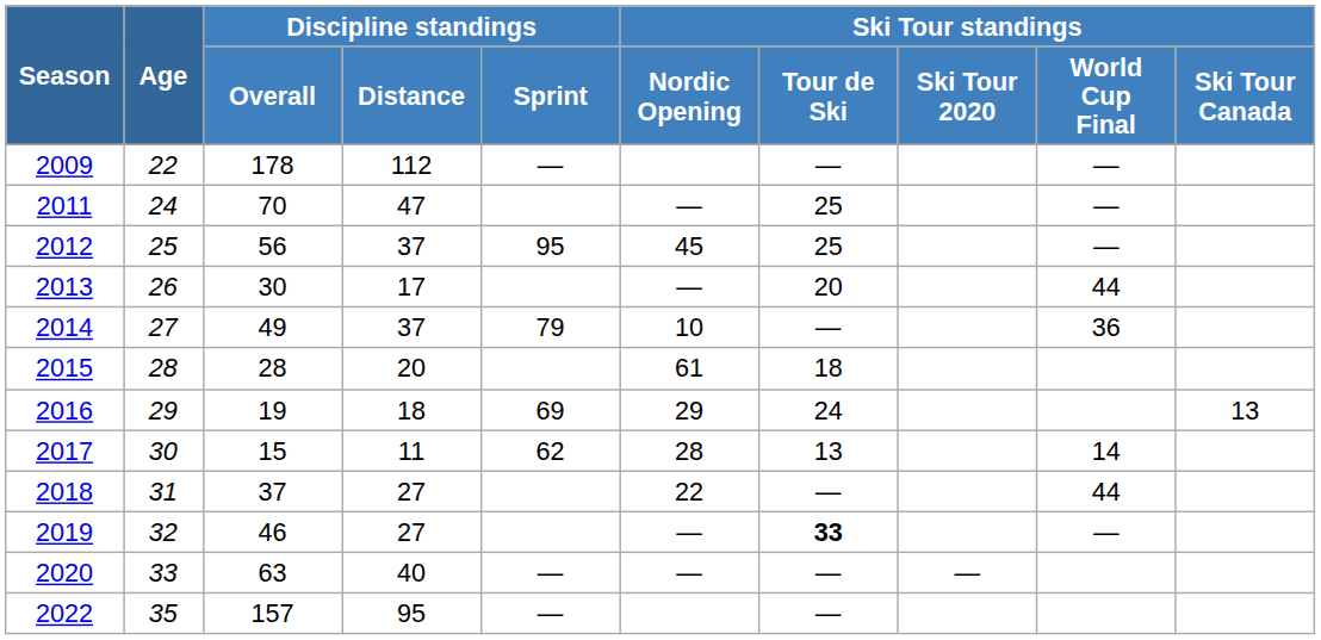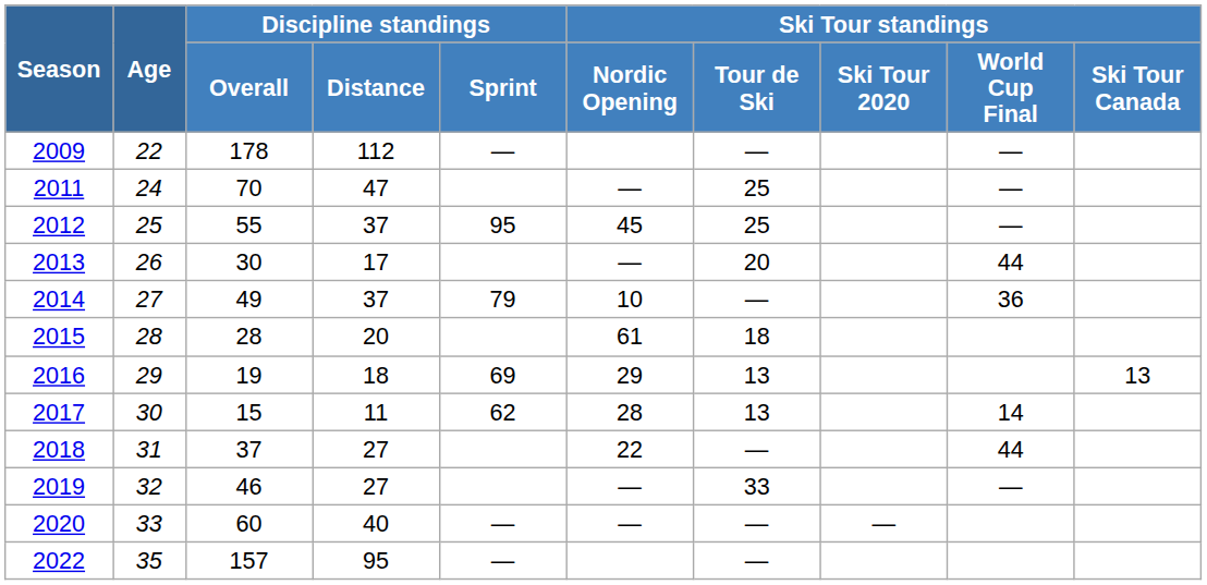2012 | Discipline standings / Overall: 56 -> 55
2016 | Ski Tour standings / Tour de Ski: 24 -> 13
2019 | Ski Tour standings / Tour de Ski: bold -> normal
2020 | Discipline standings / Overall: 63 -> 60
